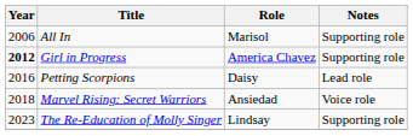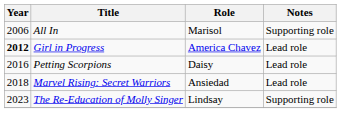Girl in Progress | Notes: Supporting role -> Lead role
Marvel Rising: Secret Warriors | Notes: Voice role -> Lead role
